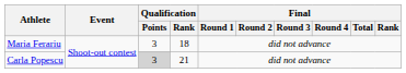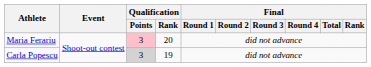Maria Ferariu | Qualification / Points: no background -> pink background
Maria Ferariu | Qualification / Rank: 18 -> 20
Carla Popescu | Qualification / Rank: 21 -> 19
